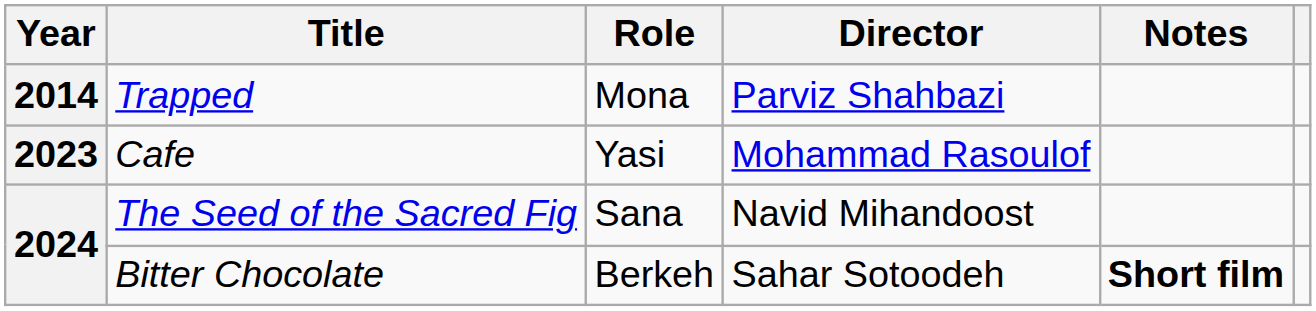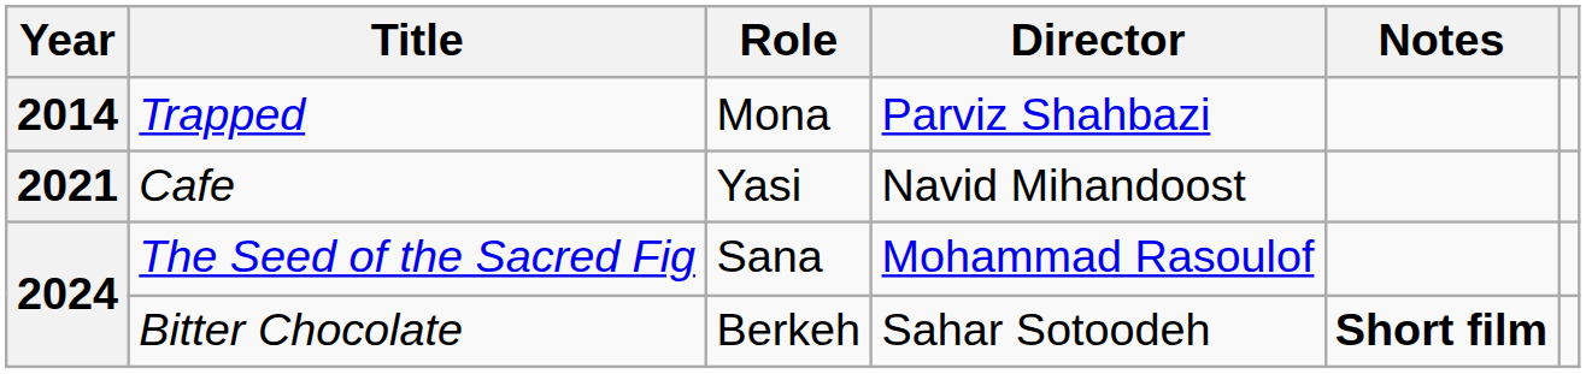Cafe | Year: 2023 -> 2021
Cafe | Director: Mohammad Rasoulof -> Navid Mihandoost
The Seed of the Sacred Fig | Director: Navid Mihandoost -> Mohammad Rasoulof
